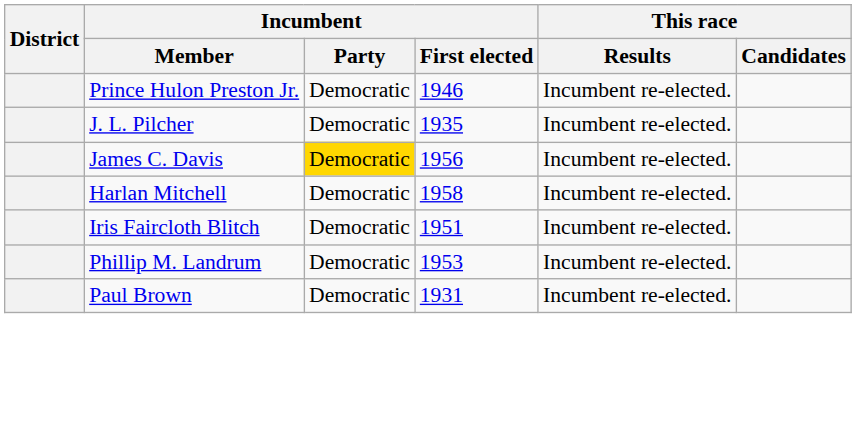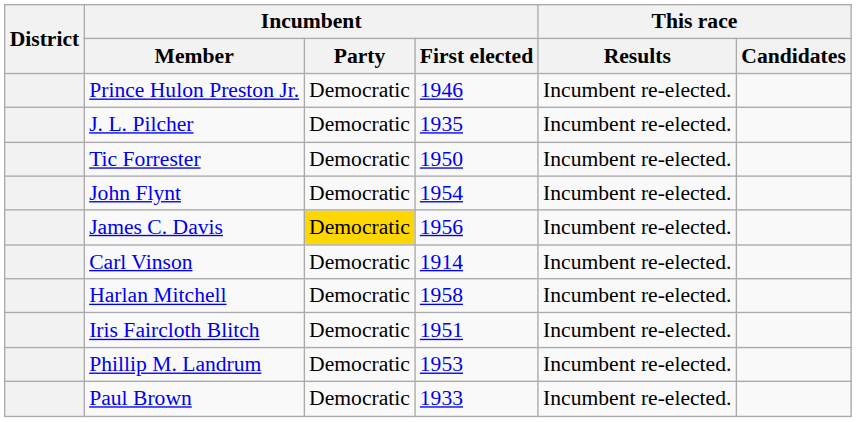+ row: Tic Forrester | Democratic | 1950 | Incumbent re-elected.
+ row: John Flynt | Democratic | 1954 | Incumbent re-elected.
+ row: Carl Vinson | Democratic | 1914 | Incumbent re-elected.
Paul Brown | Incumbent / First elected: 1931 -> 1933
